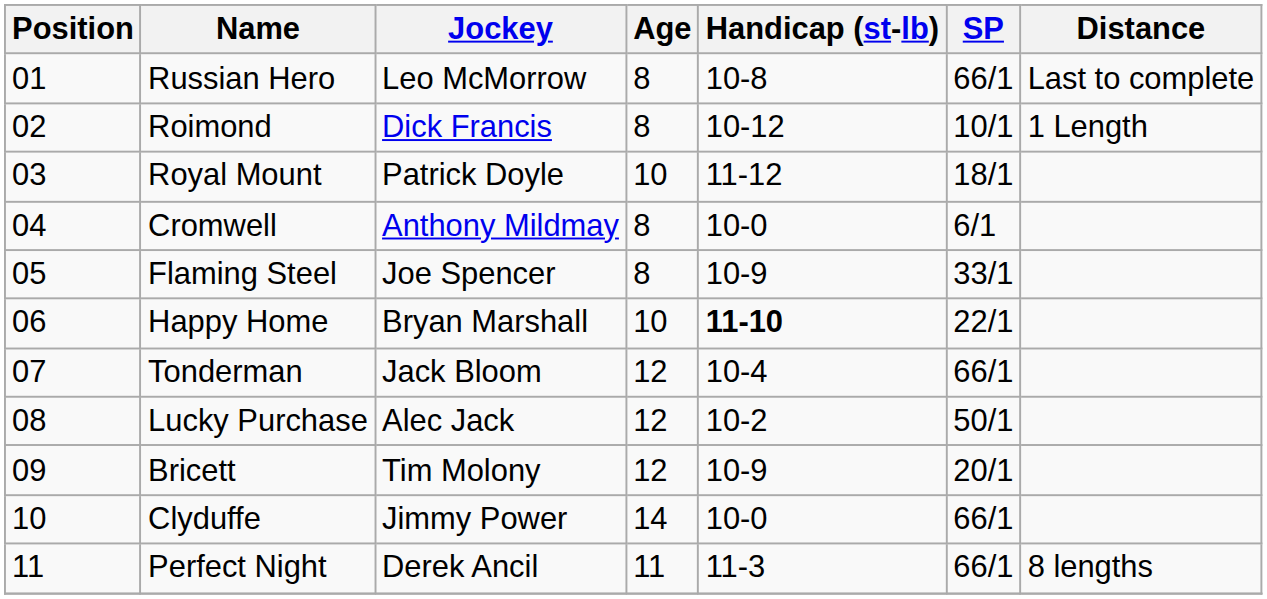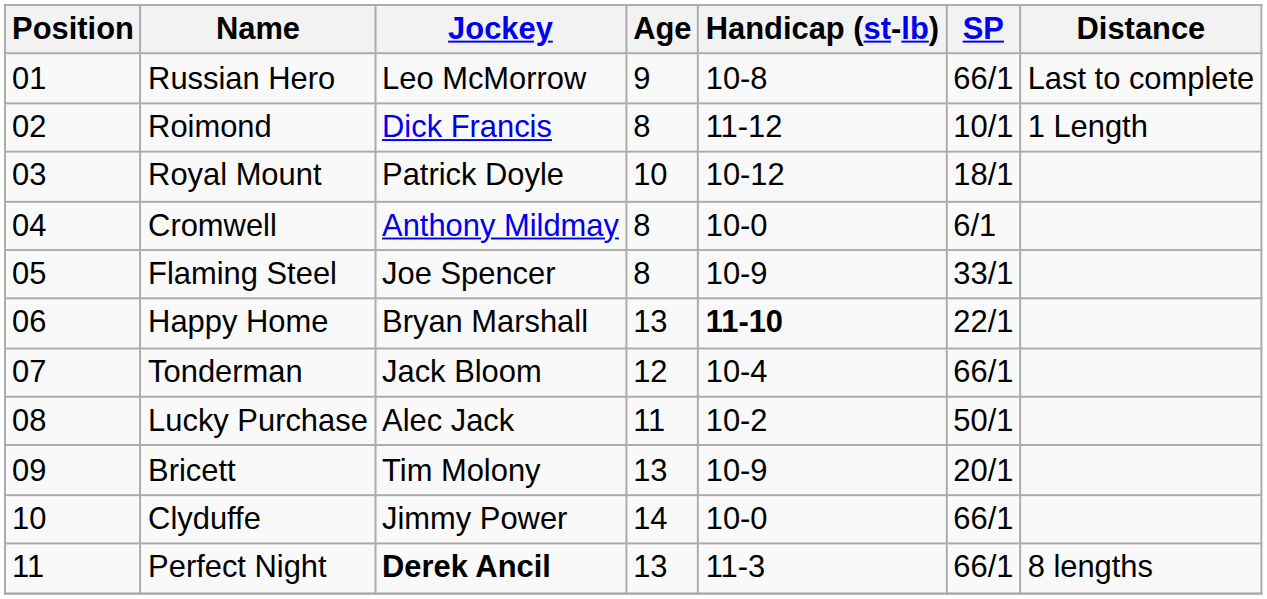Russian Hero | Age: 8 -> 9
Roimond | Handicap (st-lb): 10-12 -> 11-12
Royal Mount | Handicap (st-lb): 11-12 -> 10-12
Happy Home | Age: 10 -> 13
Lucky Purchase | Age: 12 -> 11
Bricett | Age: 12 -> 13
Perfect Night | Jockey: normal -> bold
Perfect Night | Age: 11 -> 13
